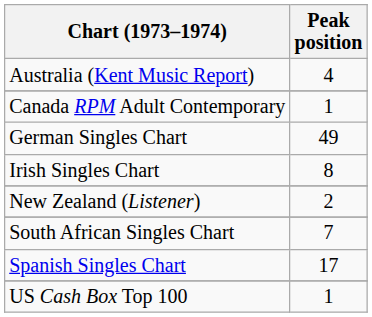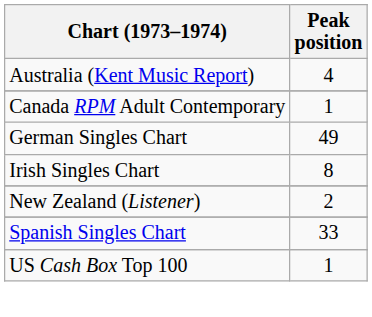- row: South African Singles Chart | 7
Spanish Singles Chart | Peak position: 17 -> 33
